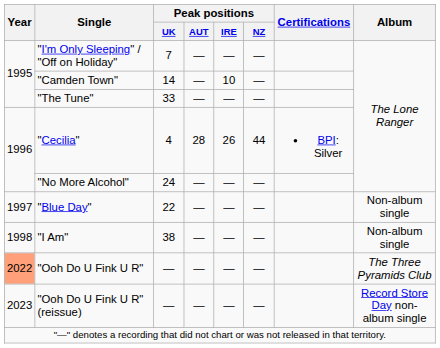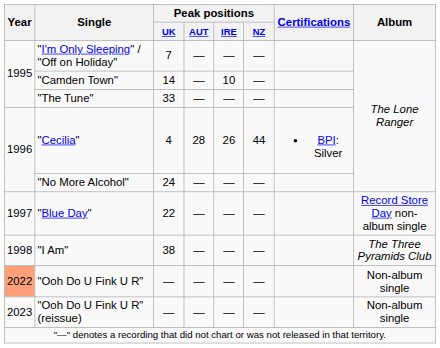"Blue Day" | Album: Non-album single -> Record Store Day non-album single
"I Am" | Album: Non-album single -> The Three Pyramids Club
"Ooh Do U Fink U R" | Album: The Three Pyramids Club -> Non-album single
"Ooh Do U Fink U R" (reissue) | Album: Record Store Day non-album single -> Non-album single
